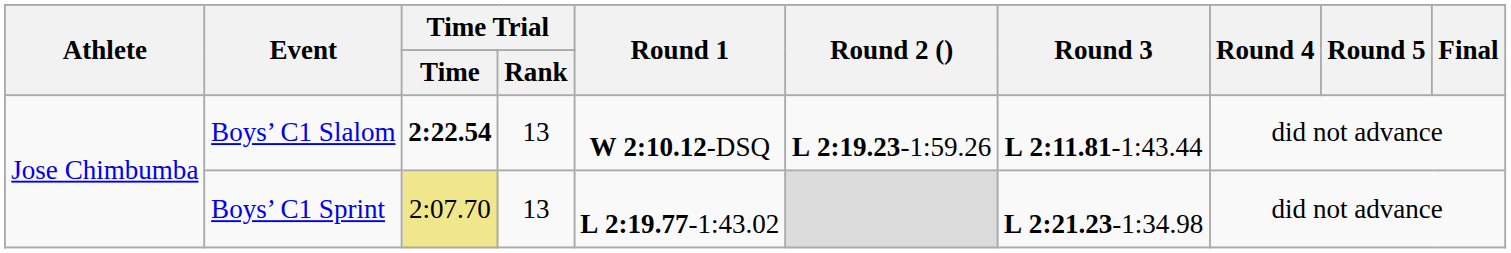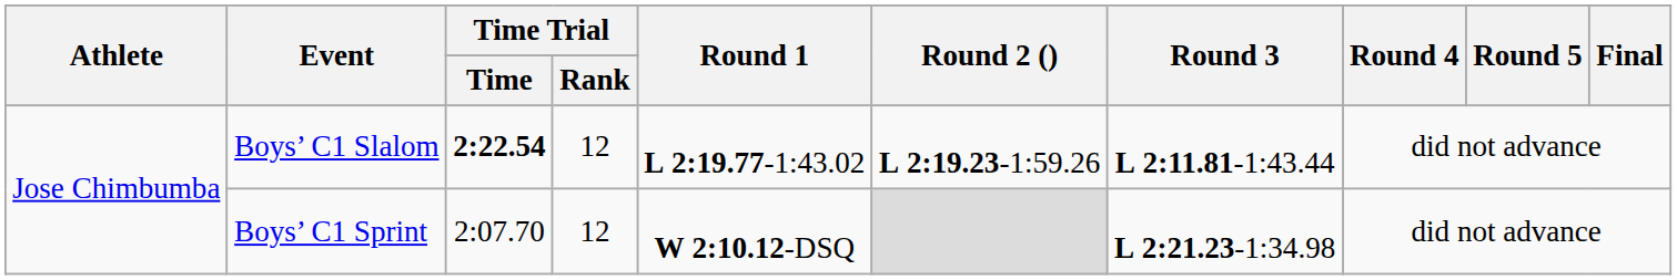Boys’ C1 Slalom | Time Trial / Rank: 13 -> 12
Boys’ C1 Slalom | Round 1: W 2:10.12-DSQ -> L 2:19.77-1:43.02
Boys’ C1 Sprint | Time Trial / Time: khaki background -> no background
Boys’ C1 Sprint | Time Trial / Rank: 13 -> 12
Boys’ C1 Sprint | Round 1: L 2:19.77-1:43.02 -> W 2:10.12-DSQ
